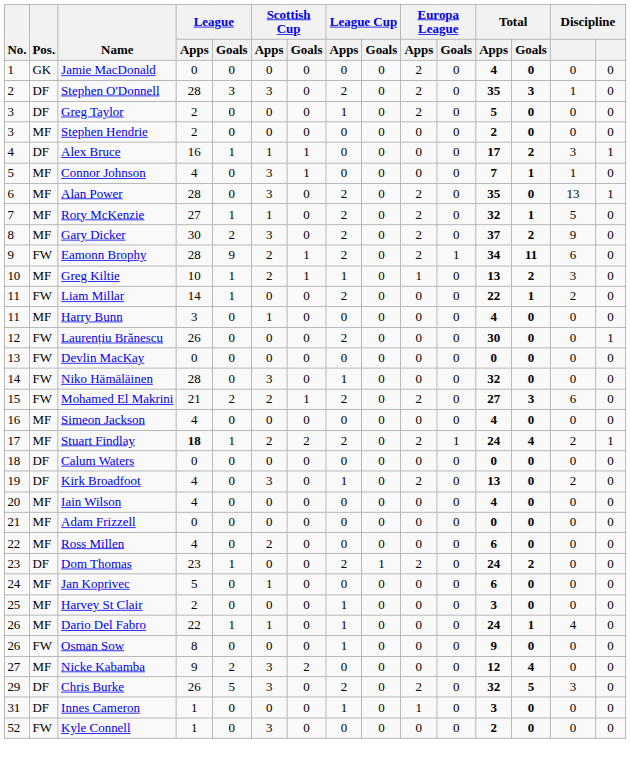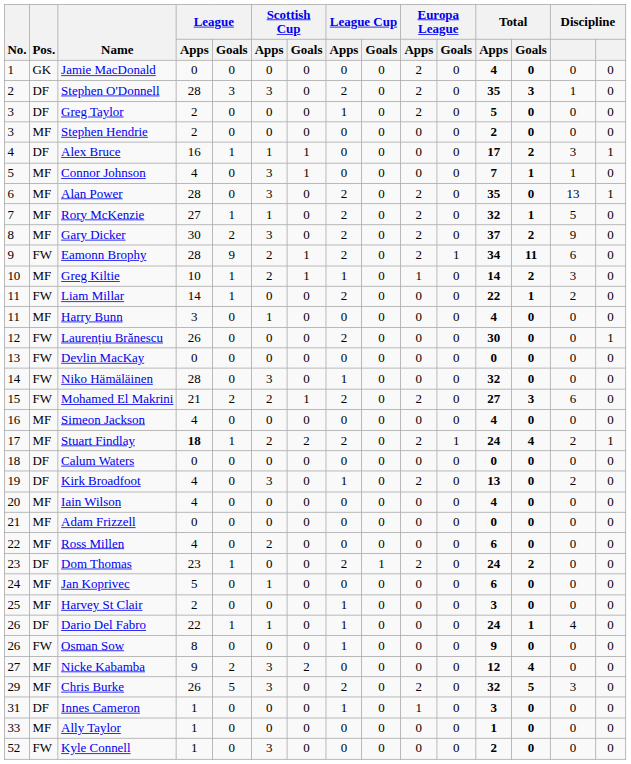Greg Kiltie | Total / Apps: 13 -> 14
Dario Del Fabro | Pos.: MF -> DF
Chris Burke | Pos.: DF -> MF
+ row: 33 | MF | Ally Taylor | 1 | 0 | 0 | 0 | 0 | 0 | 0 | 0 | 1 | 0 | 0 | 0
